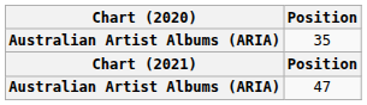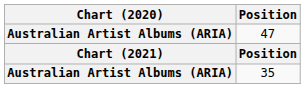rows swapped: 35 <-> 47
